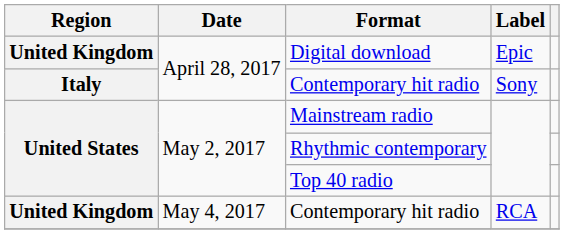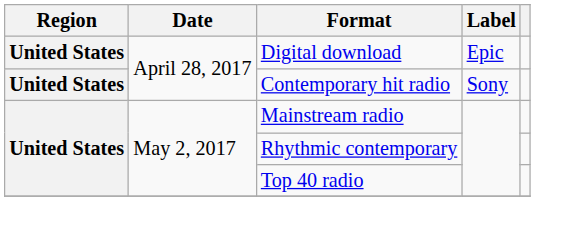Digital download | Region: United Kingdom -> United States
Contemporary hit radio / Sony | Region: Italy -> United States
- row: United Kingdom | May 4, 2017 | Contemporary hit radio | RCA
